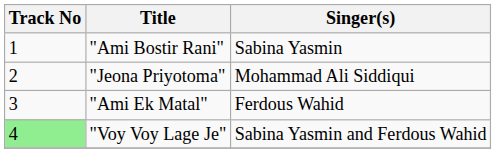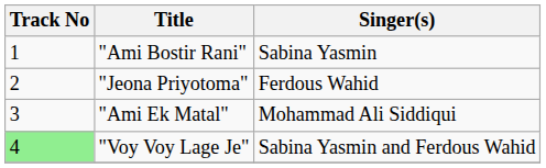"Jeona Priyotoma" | Singer(s): Mohammad Ali Siddiqui -> Ferdous Wahid
"Ami Ek Matal" | Singer(s): Ferdous Wahid -> Mohammad Ali Siddiqui
